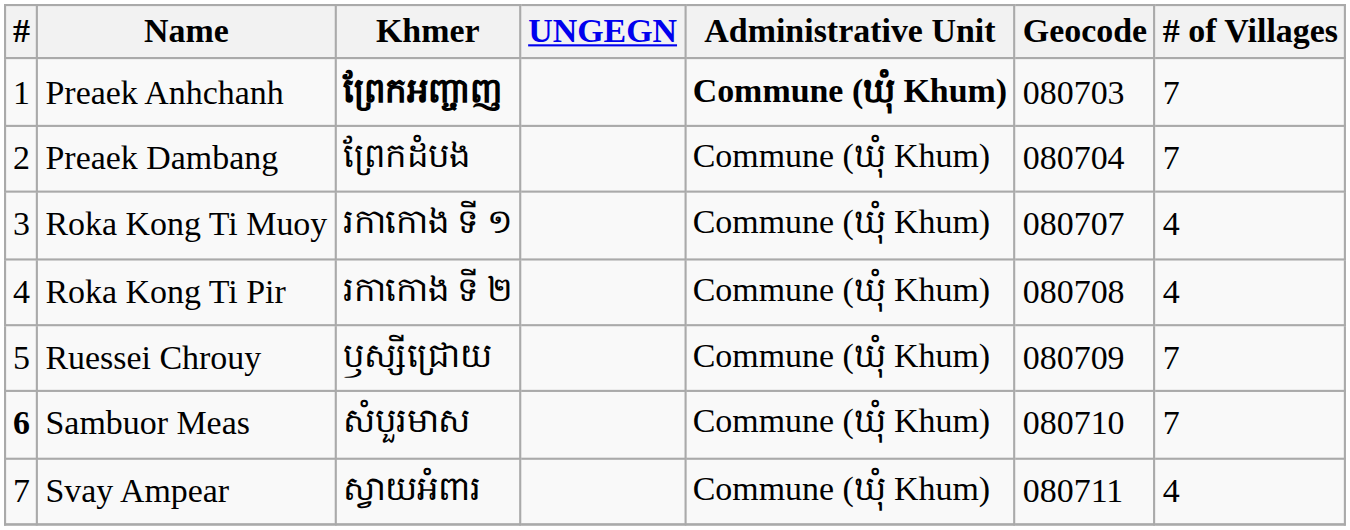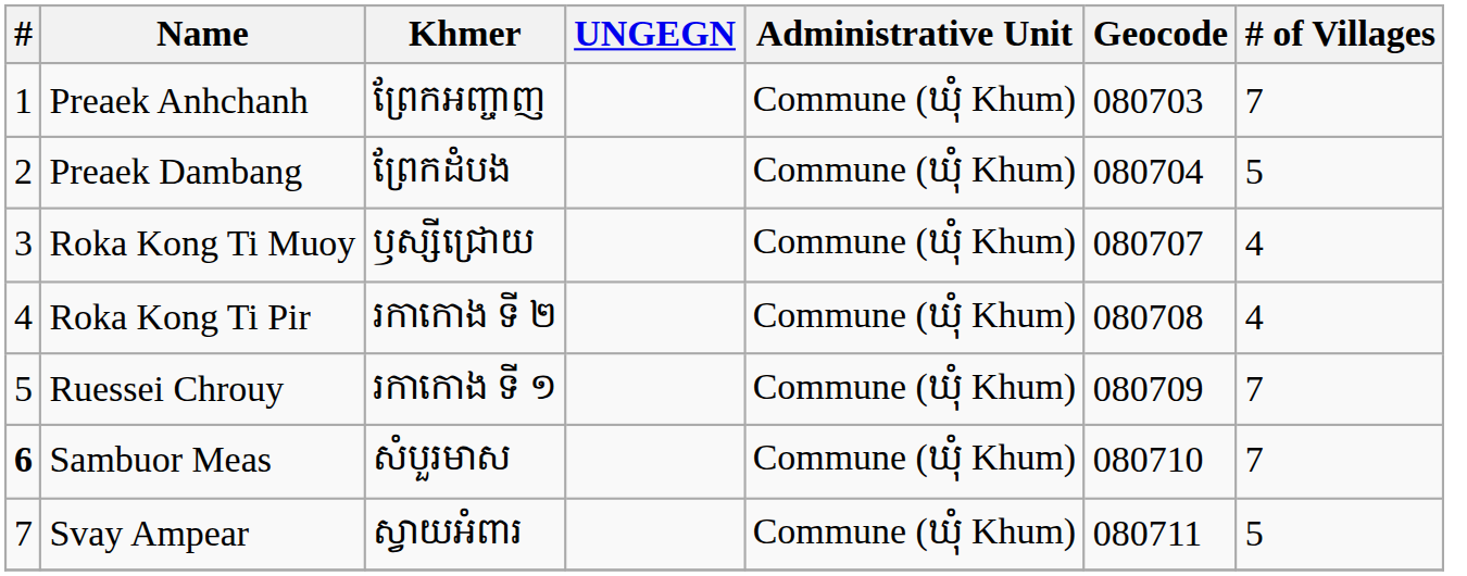Preaek Anhchanh | Khmer: bold -> normal
Preaek Anhchanh | Administrative Unit: bold -> normal
Preaek Dambang | # of Villages: 7 -> 5
Roka Kong Ti Muoy | Khmer: រកាកោង ទី ១ -> ឫស្សីជ្រោយ
Ruessei Chrouy | Khmer: ឫស្សីជ្រោយ -> រកាកោង ទី ១
Svay Ampear | # of Villages: 4 -> 5
